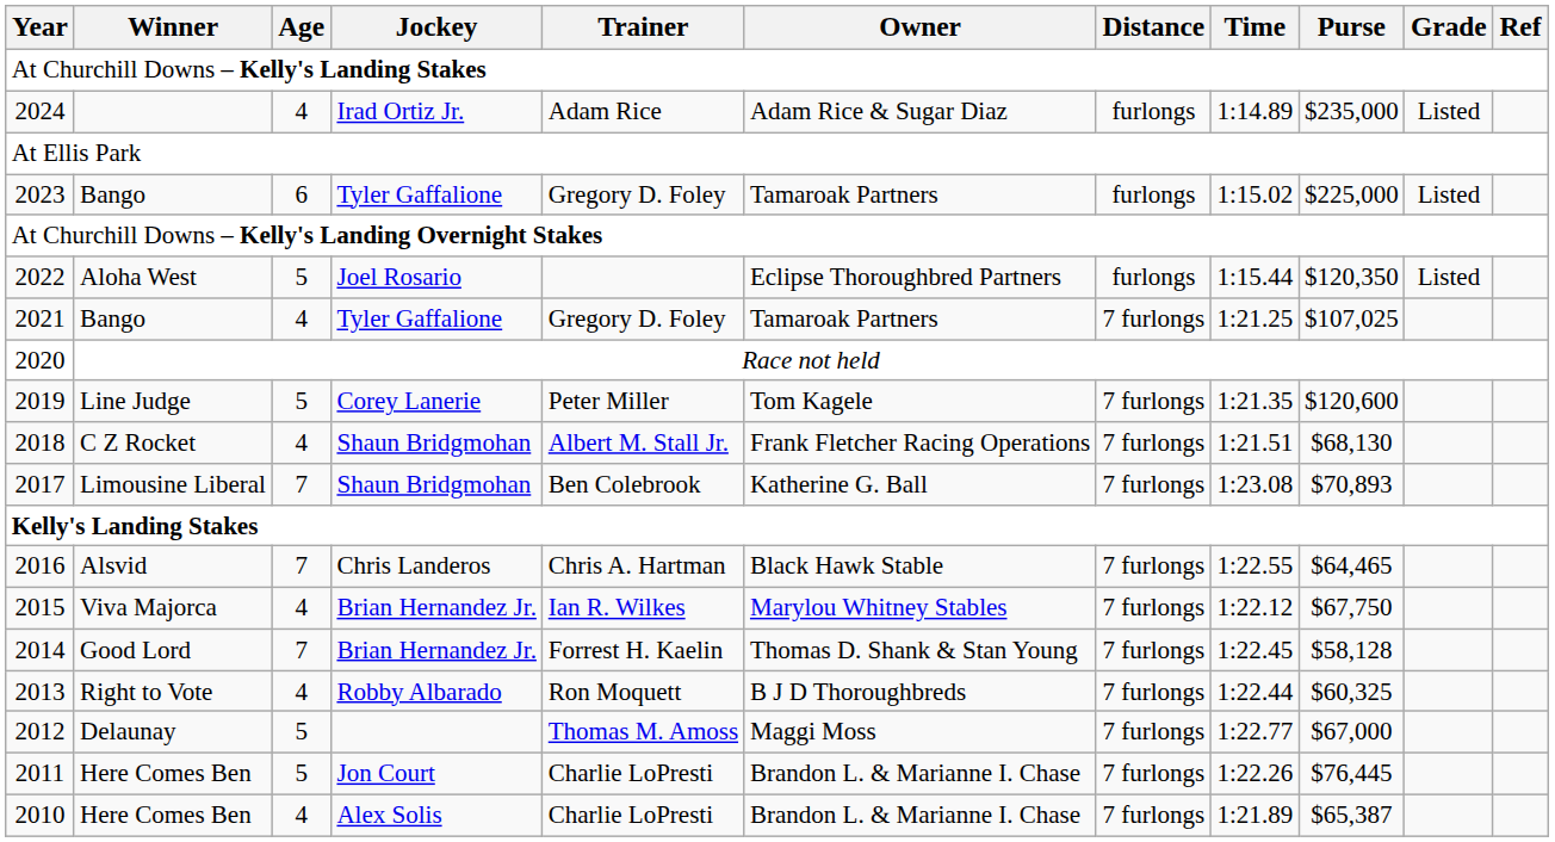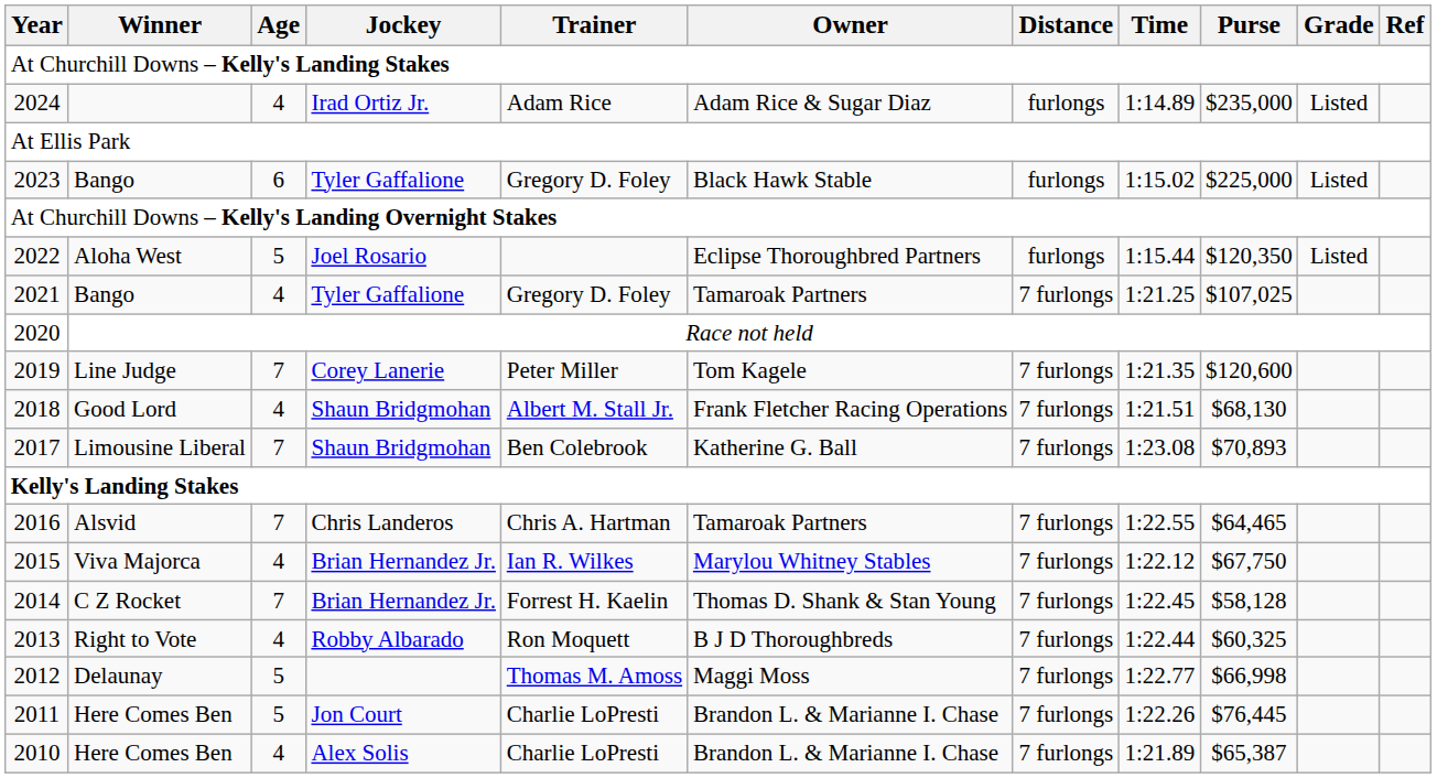2023 | Owner: Tamaroak Partners -> Black Hawk Stable
2019 | Age: 5 -> 7
2018 | Winner: C Z Rocket -> Good Lord
2016 | Owner: Black Hawk Stable -> Tamaroak Partners
2014 | Winner: Good Lord -> C Z Rocket
2012 | Purse: $67,000 -> $66,998
